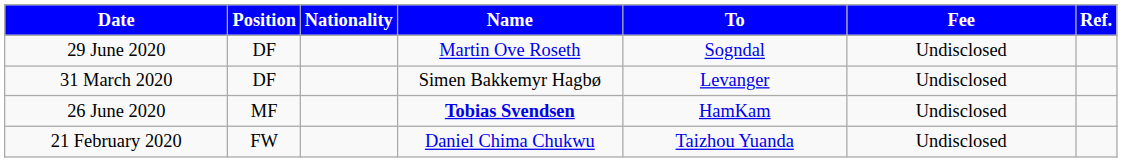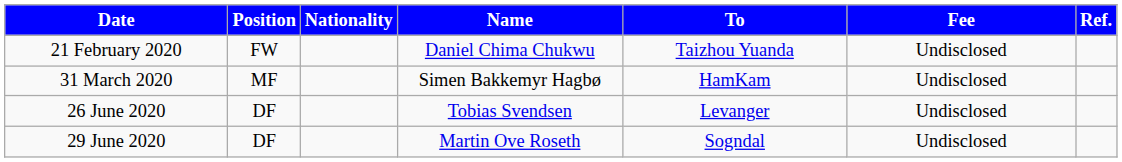rows swapped: 21 February 2020 <-> 29 June 2020
31 March 2020 | Position: DF -> MF
31 March 2020 | To: Levanger -> HamKam
26 June 2020 | Position: MF -> DF
26 June 2020 | Name: bold -> normal
26 June 2020 | To: HamKam -> Levanger
